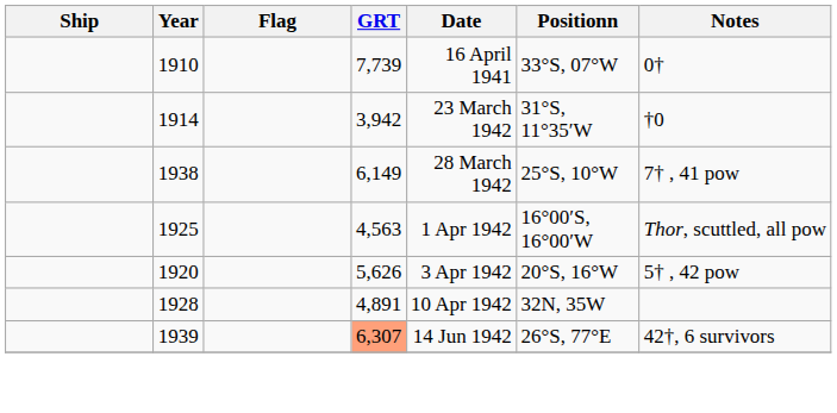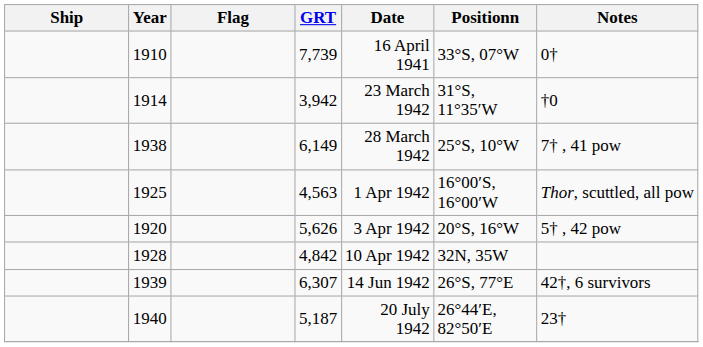1928 | GRT: 4,891 -> 4,842
1939 | GRT: lightsalmon background -> no background
+ row: 1940 | 5,187 | 20 July 1942 | 26°44′E, 82°50′E | 23†
